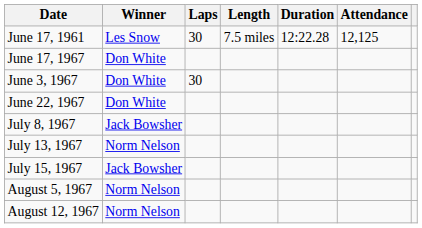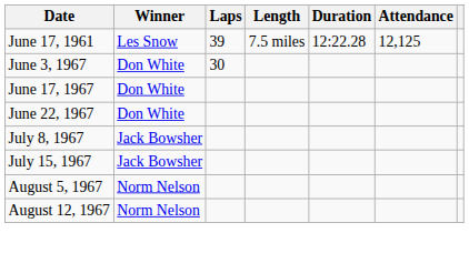June 17, 1961 | Laps: 30 -> 39
rows swapped: June 3, 1967 <-> June 17, 1967
- row: July 13, 1967 | Norm Nelson
